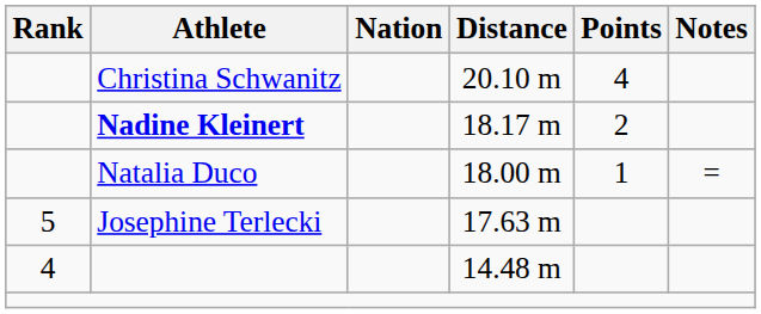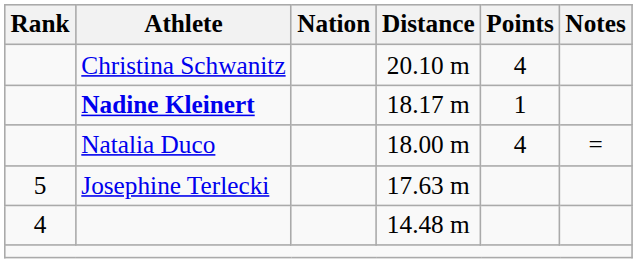18.17 m | Points: 2 -> 1
18.00 m | Points: 1 -> 4
